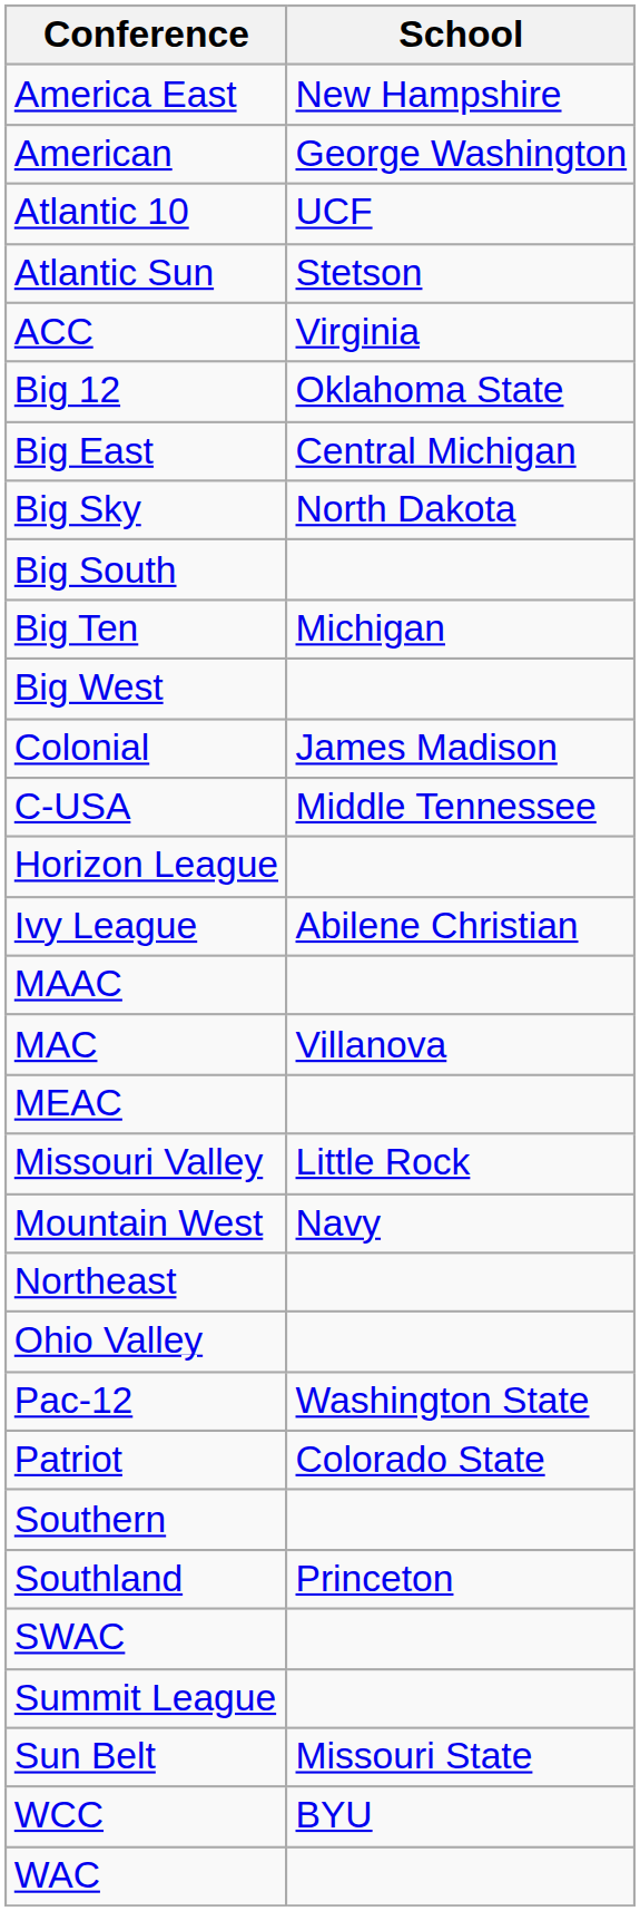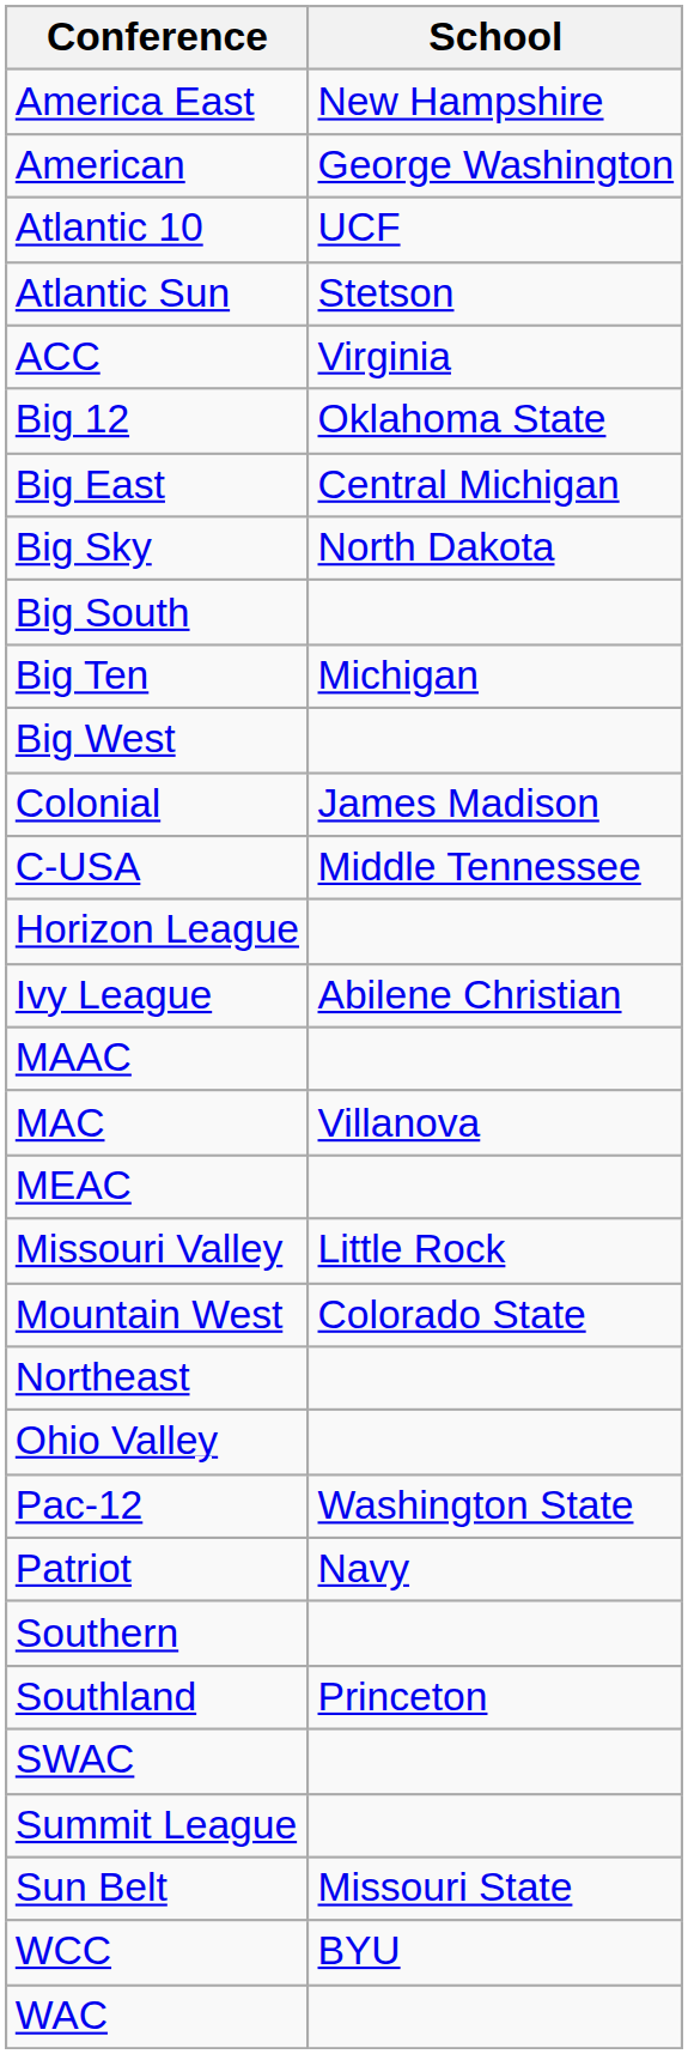Mountain West | School: Navy -> Colorado State
Patriot | School: Colorado State -> Navy
